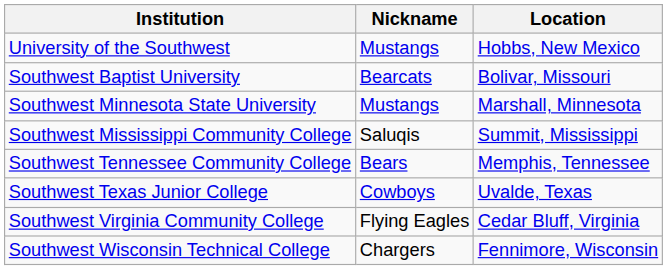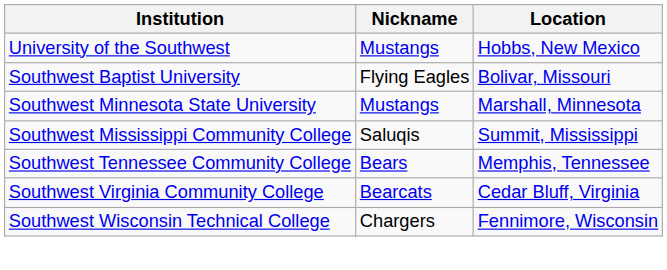Southwest Baptist University | Nickname: Bearcats -> Flying Eagles
- row: Southwest Texas Junior College | Cowboys | Uvalde, Texas
Southwest Virginia Community College | Nickname: Flying Eagles -> Bearcats
